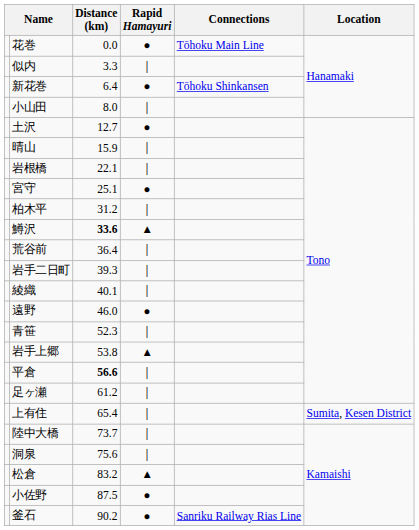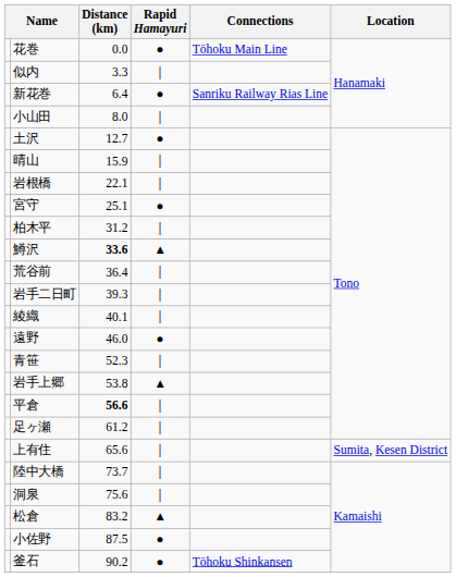新花巻 | Connections: Tōhoku Shinkansen -> Sanriku Railway Rias Line
上有住 | Distance (km): 65.4 -> 65.6
釜石 | Connections: Sanriku Railway Rias Line -> Tōhoku Shinkansen
